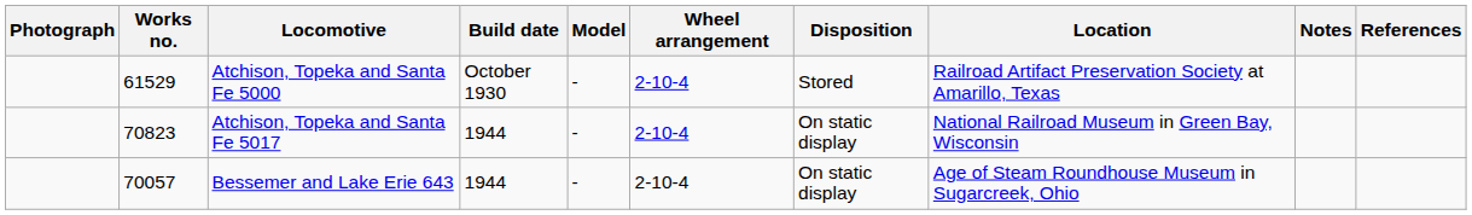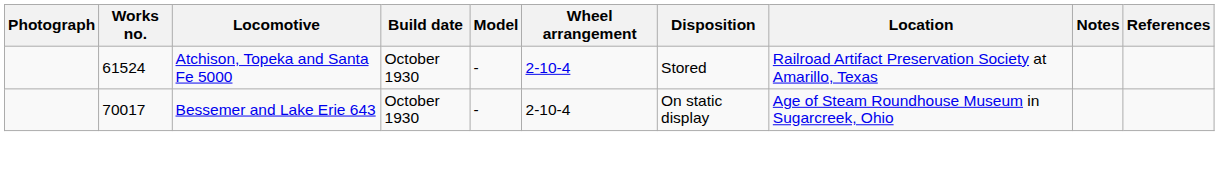Atchison, Topeka and Santa Fe 5000 | Works no.: 61529 -> 61524
- row: 70823 | Atchison, Topeka and Santa Fe 5017 | 1944 | - | 2-10-4 | On static display | National Railroad Museum in Green Bay, Wisconsin
Bessemer and Lake Erie 643 | Works no.: 70057 -> 70017
Bessemer and Lake Erie 643 | Build date: 1944 -> October 1930
